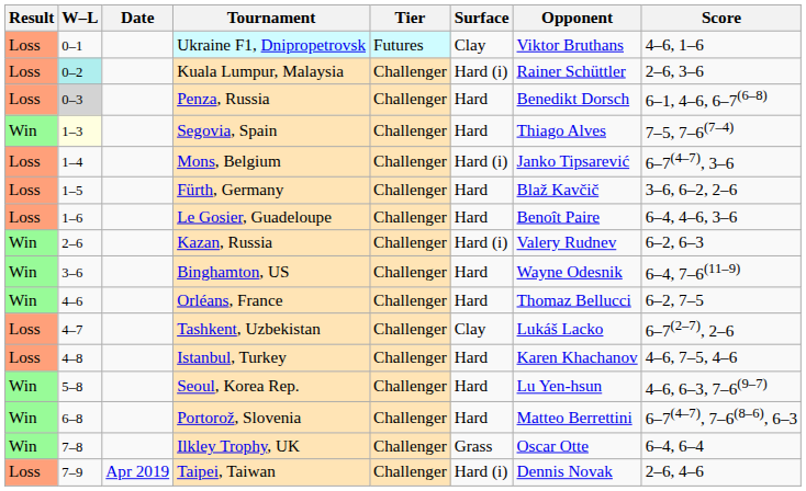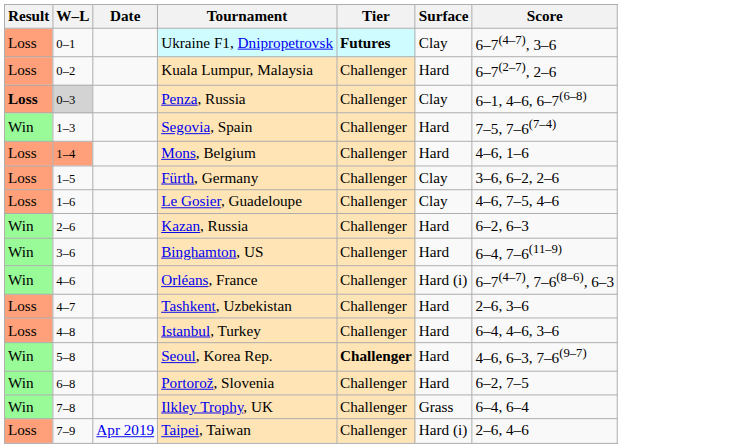- column: Opponent | Viktor Bruthans | Rainer Schüttler | Benedikt Dorsch | Thiago Alves | Janko Tipsarević | Blaž Kavčič | Benoît Paire | Valery Rudnev | Wayne Odesnik | Thomaz Bellucci | Lukáš Lacko | Karen Khachanov | Lu Yen-hsun | Matteo Berrettini | Oscar Otte | Dennis Novak
Ukraine F1, Dnipropetrovsk | Tier: normal -> bold
Ukraine F1, Dnipropetrovsk | Score: 4–6, 1–6 -> 6–7(4–7), 3–6
Kuala Lumpur, Malaysia | W–L: paleturquoise background -> no background
Kuala Lumpur, Malaysia | Surface: Hard (i) -> Hard
Kuala Lumpur, Malaysia | Score: 2–6, 3–6 -> 6–7(2–7), 2–6
Penza, Russia | Result: normal -> bold
Penza, Russia | Surface: Hard -> Clay
Segovia, Spain | W–L: lightyellow background -> no background
Mons, Belgium | W–L: no background -> lightsalmon background
Mons, Belgium | Surface: Hard (i) -> Hard
Mons, Belgium | Score: 6–7(4–7), 3–6 -> 4–6, 1–6
Fürth, Germany | Surface: Hard -> Clay
Le Gosier, Guadeloupe | Surface: Hard -> Clay
Le Gosier, Guadeloupe | Score: 6–4, 4–6, 3–6 -> 4–6, 7–5, 4–6
Kazan, Russia | Surface: Hard (i) -> Hard
Orléans, France | Surface: Hard -> Hard (i)
Orléans, France | Score: 6–2, 7–5 -> 6–7(4–7), 7–6(8–6), 6–3
Tashkent, Uzbekistan | Surface: Clay -> Hard
Tashkent, Uzbekistan | Score: 6–7(2–7), 2–6 -> 2–6, 3–6
Istanbul, Turkey | Score: 4–6, 7–5, 4–6 -> 6–4, 4–6, 3–6
Seoul, Korea Rep. | Tier: normal -> bold
Portorož, Slovenia | Score: 6–7(4–7), 7–6(8–6), 6–3 -> 6–2, 7–5
